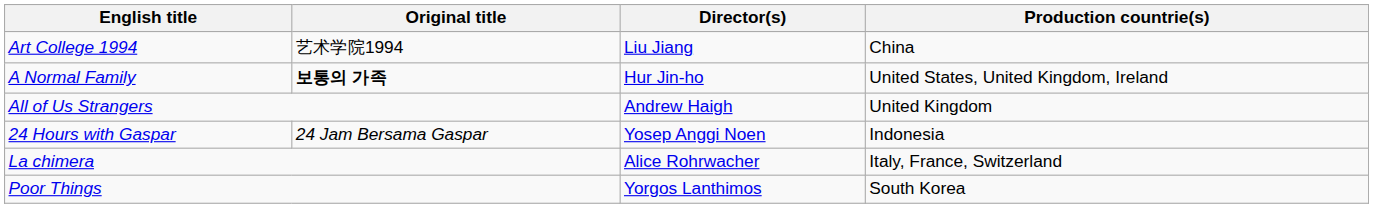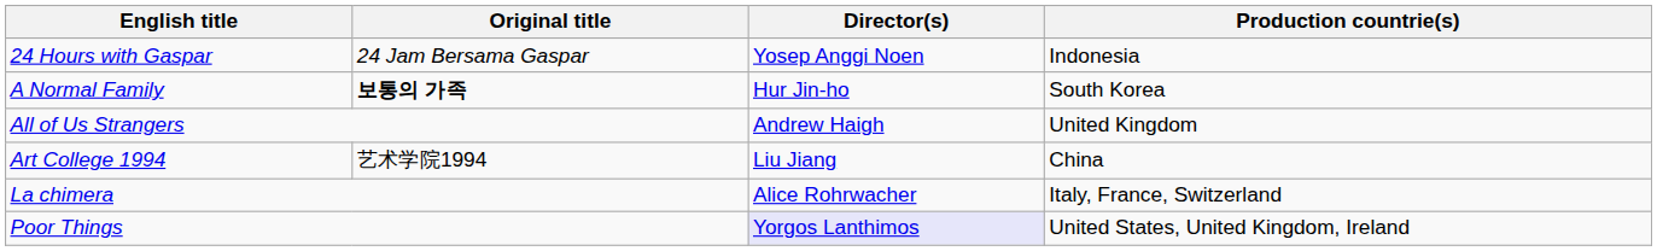rows swapped: 24 Hours with Gaspar <-> Art College 1994
A Normal Family | Production countrie(s): United States, United Kingdom, Ireland -> South Korea
Poor Things | Director(s): no background -> lavender background
Poor Things | Production countrie(s): South Korea -> United States, United Kingdom, Ireland
